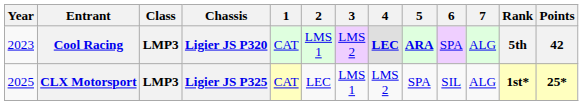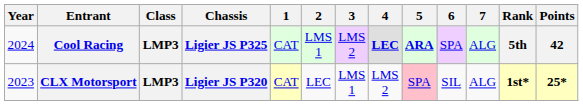Cool Racing | Year: 2023 -> 2024
Cool Racing | Chassis: Ligier JS P320 -> Ligier JS P325
CLX Motorsport | Year: 2025 -> 2023
CLX Motorsport | Chassis: Ligier JS P325 -> Ligier JS P320
CLX Motorsport | 5: no background -> pink background
